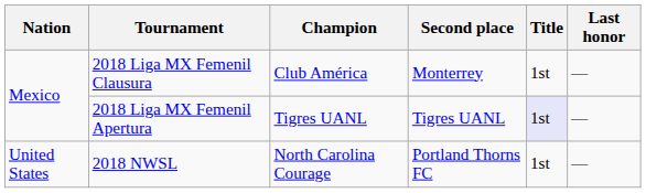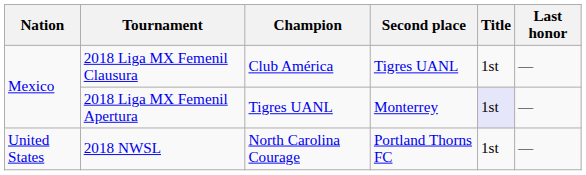2018 Liga MX Femenil Clausura | Second place: Monterrey -> Tigres UANL
2018 Liga MX Femenil Apertura | Second place: Tigres UANL -> Monterrey
